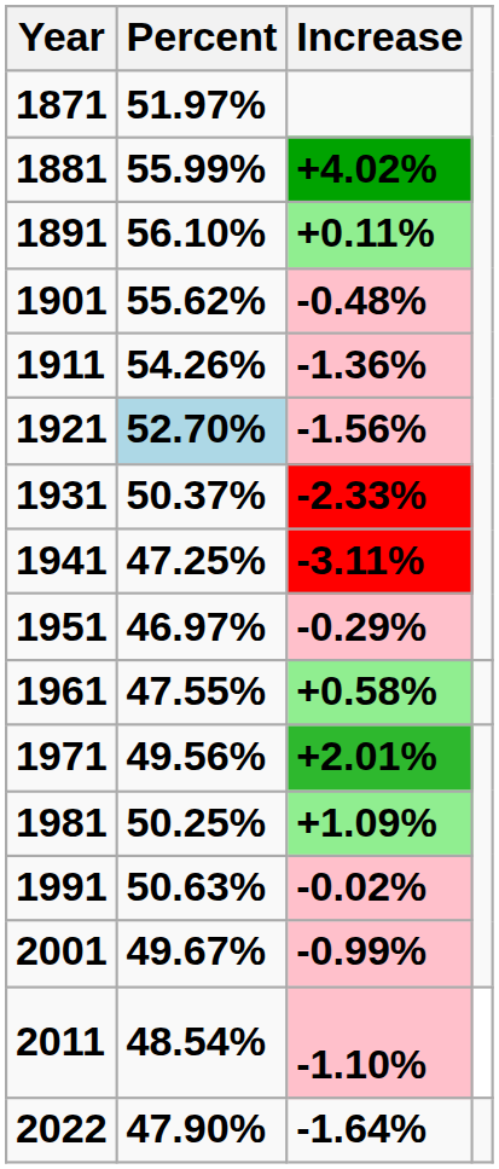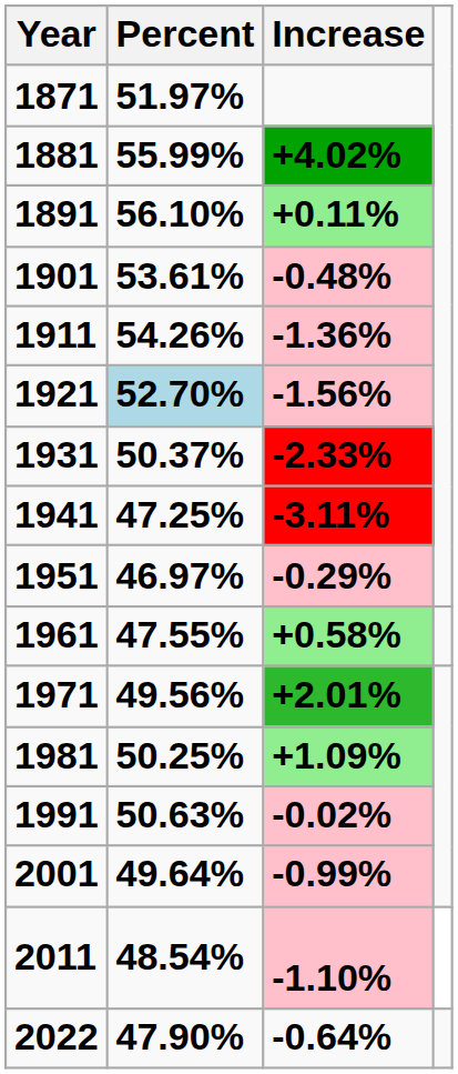1901 | Percent: 55.62% -> 53.61%
2001 | Percent: 49.67% -> 49.64%
2022 | Increase: -1.64% -> -0.64%
